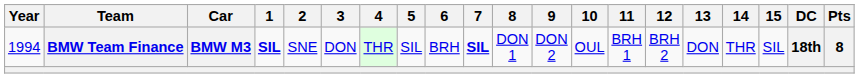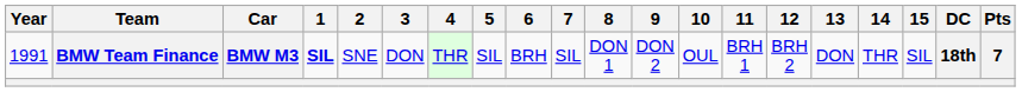BMW Team Finance | Year: 1994 -> 1991
BMW Team Finance | 7: bold -> normal
BMW Team Finance | Pts: 8 -> 7
